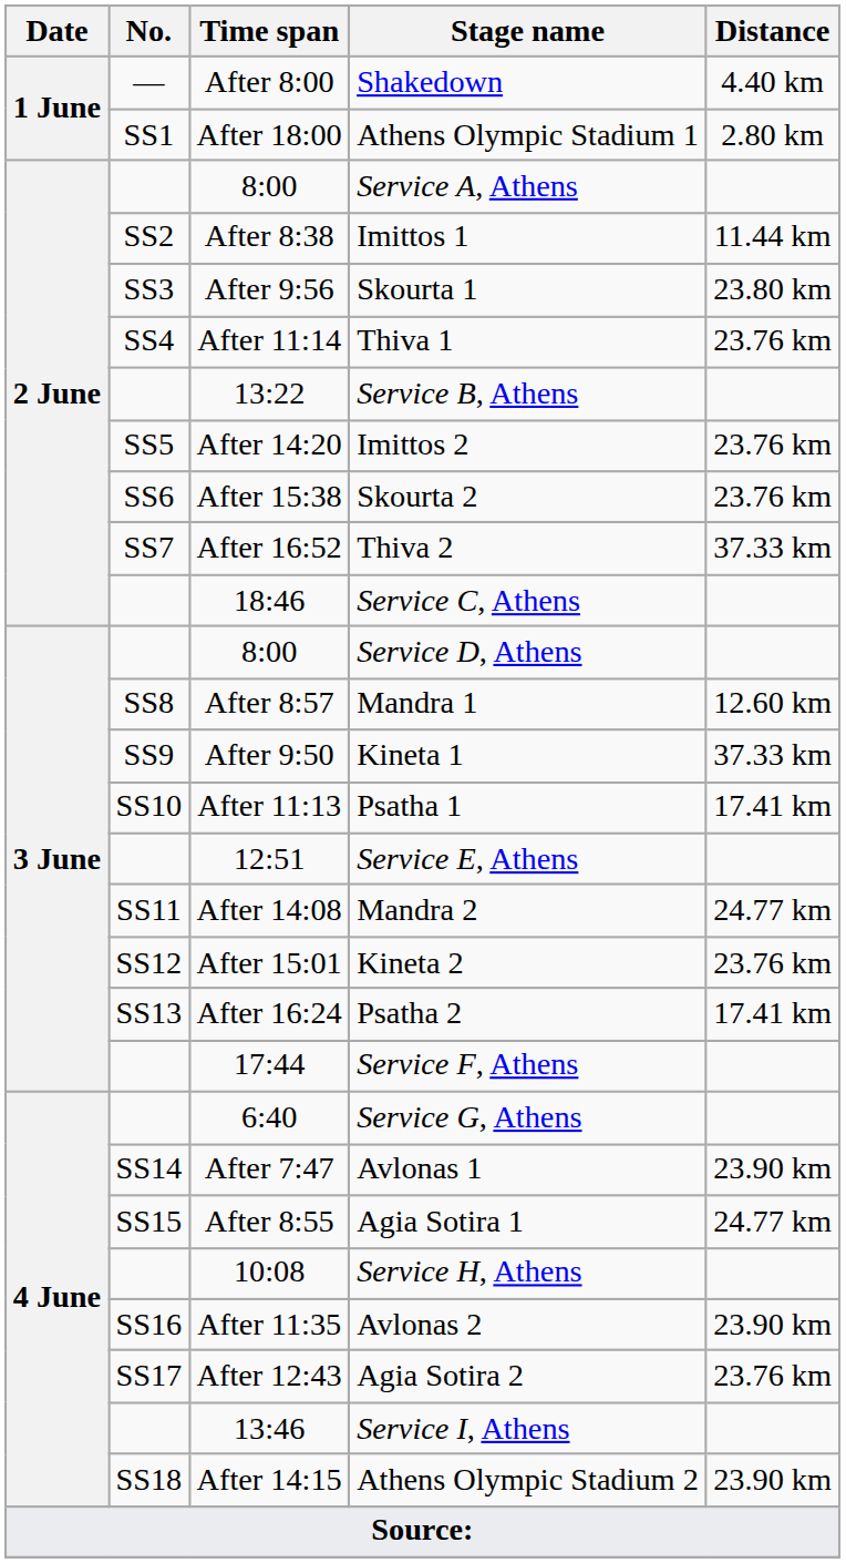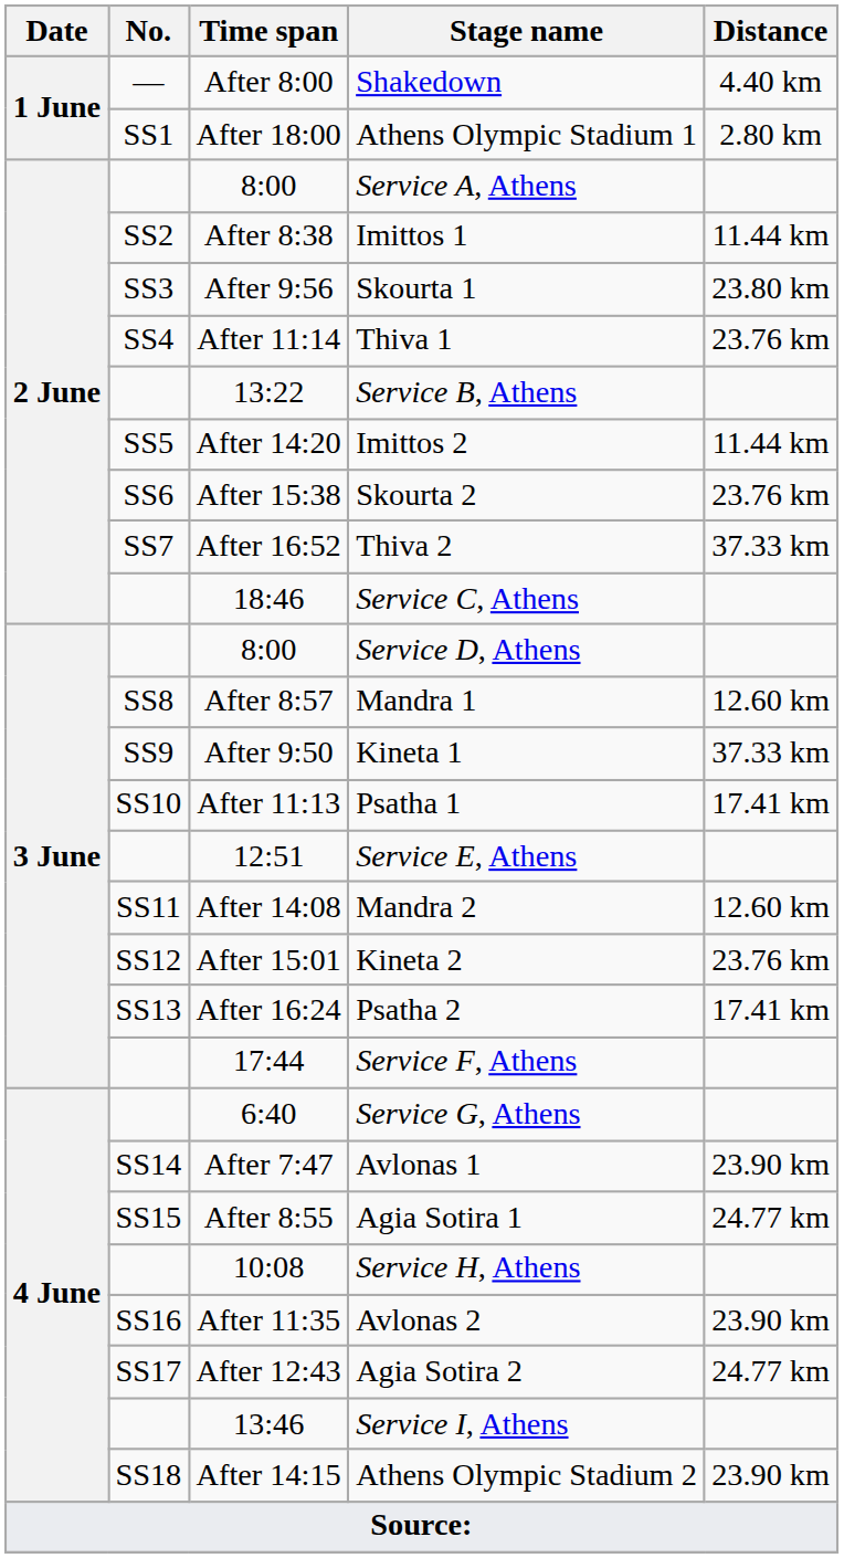Imittos 2 | Distance: 23.76 km -> 11.44 km
Mandra 2 | Distance: 24.77 km -> 12.60 km
Agia Sotira 2 | Distance: 23.76 km -> 24.77 km
